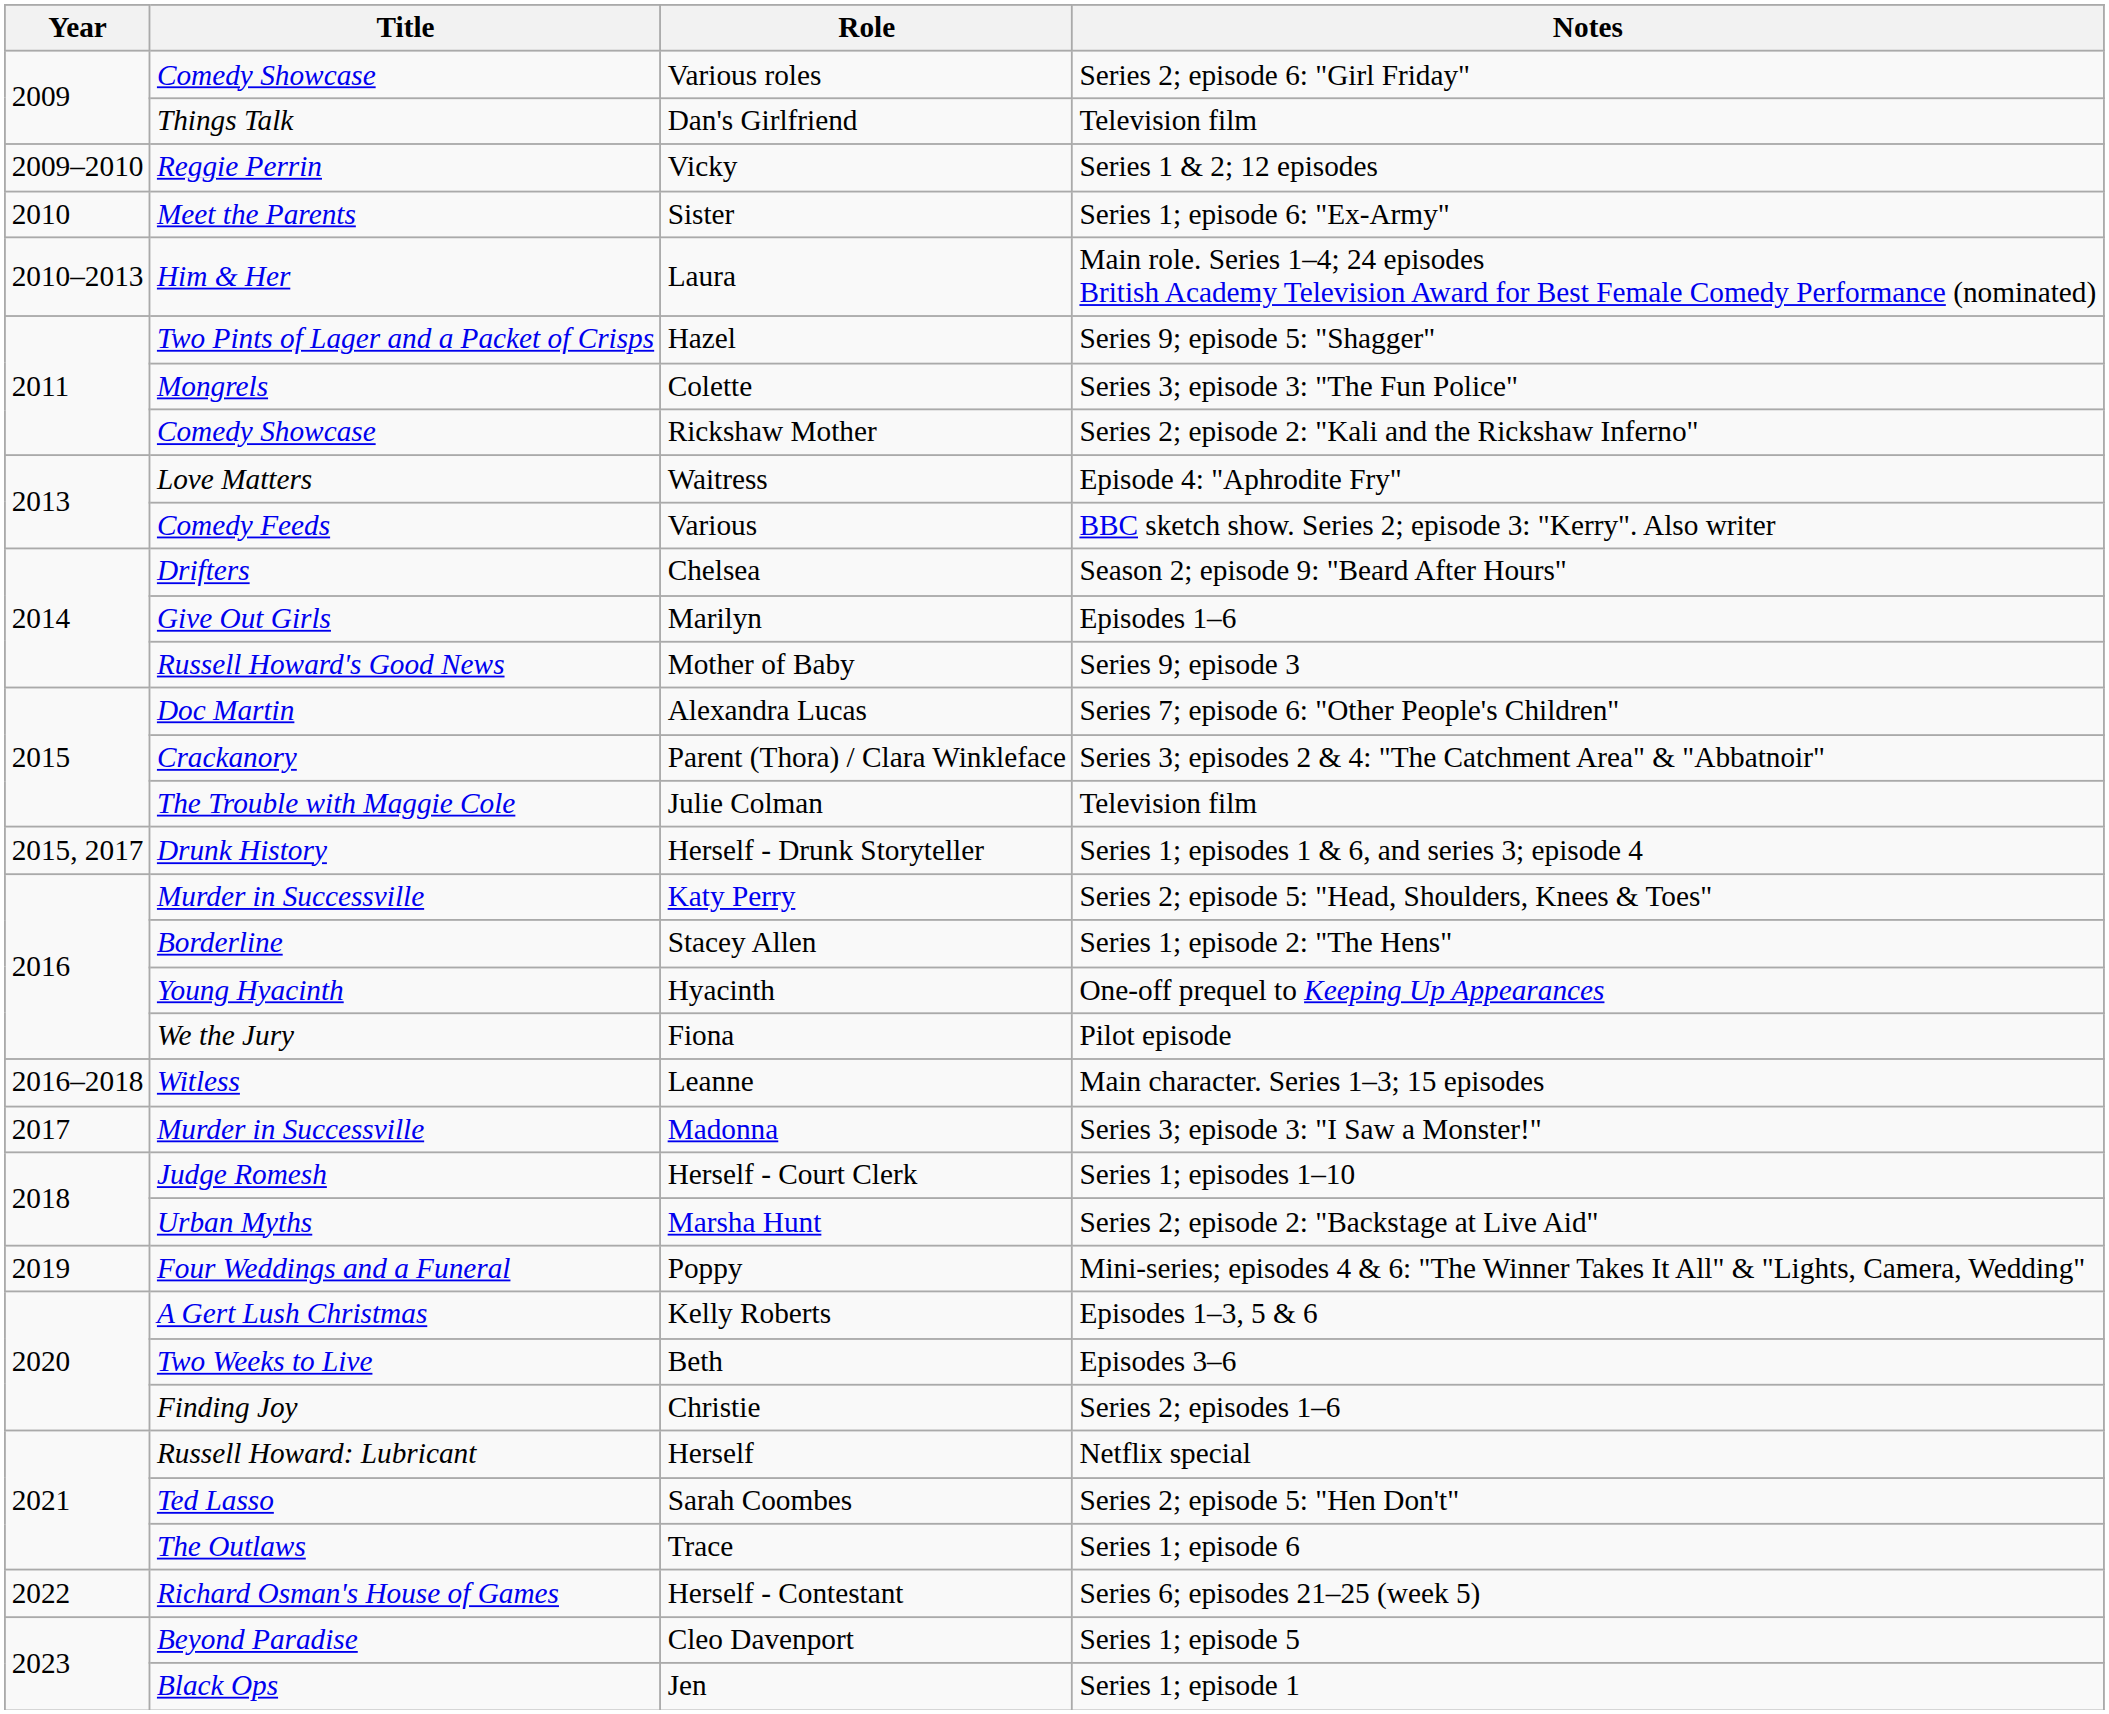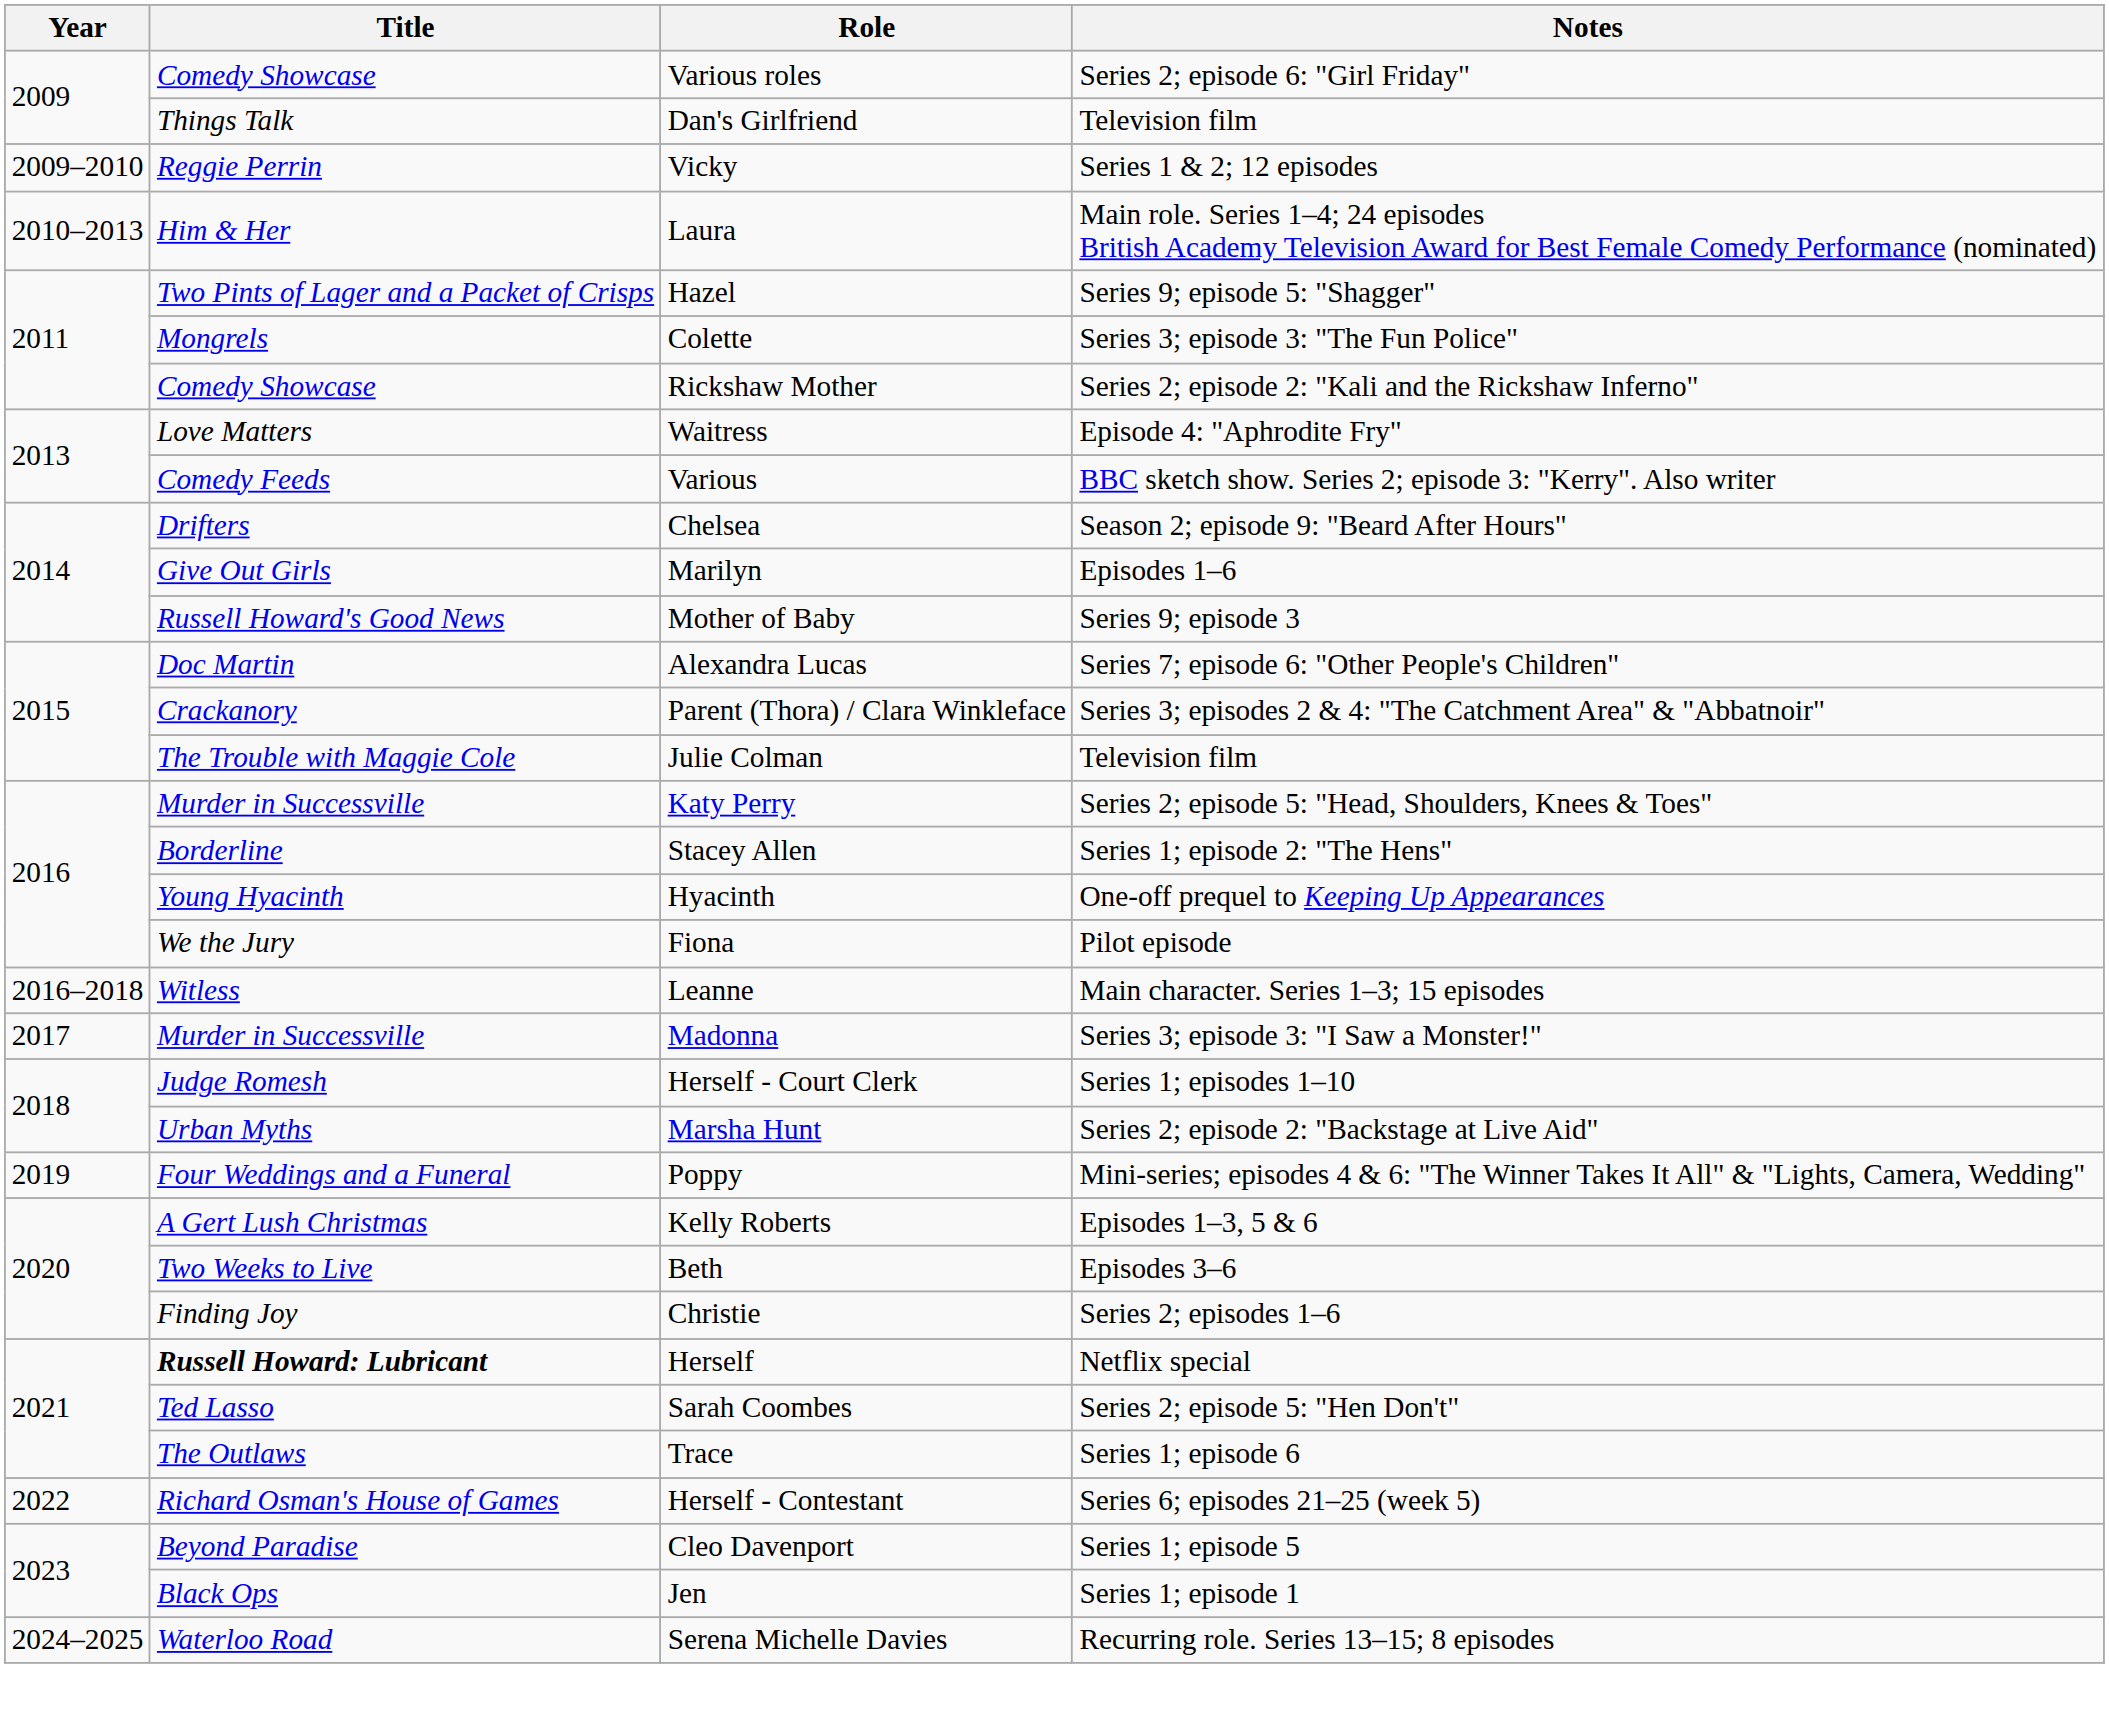- row: 2010 | Meet the Parents | Sister | Series 1; episode 6: "Ex-Army"
- row: 2015, 2017 | Drunk History | Herself - Drunk Storyteller | Series 1; episodes 1 & 6, and series 3; episode 4
Herself | Title: normal -> bold
+ row: 2024–2025 | Waterloo Road | Serena Michelle Davies | Recurring role. Series 13–15; 8 episodes
